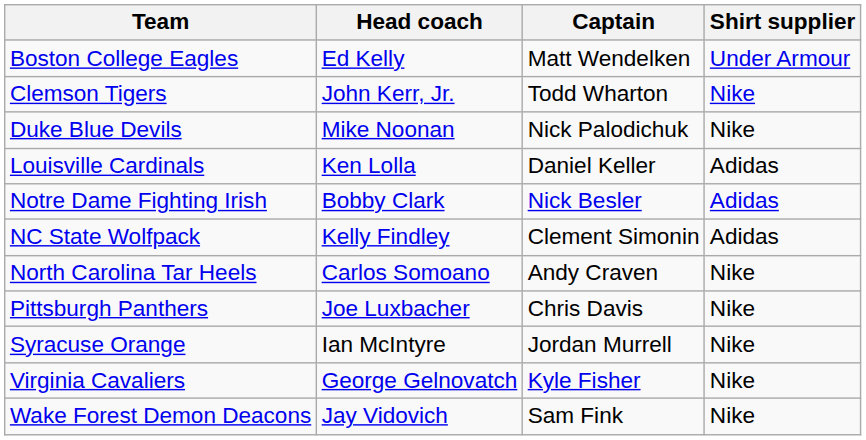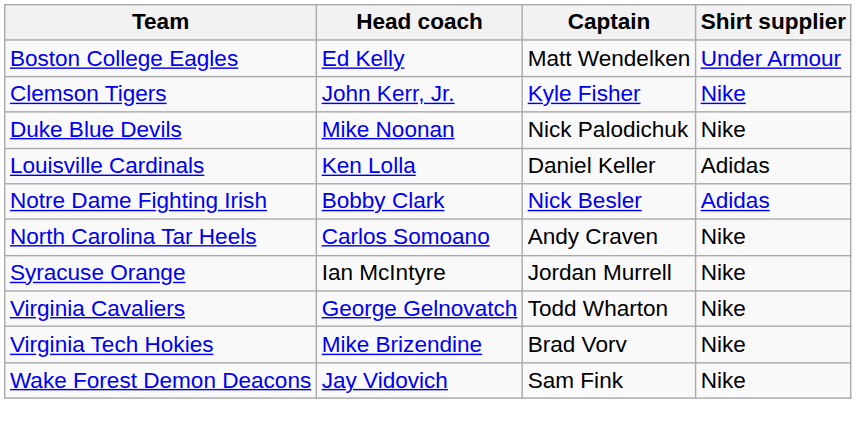Clemson Tigers | Captain: Todd Wharton -> Kyle Fisher
- row: NC State Wolfpack | Kelly Findley | Clement Simonin | Adidas
- row: Pittsburgh Panthers | Joe Luxbacher | Chris Davis | Nike
Virginia Cavaliers | Captain: Kyle Fisher -> Todd Wharton
+ row: Virginia Tech Hokies | Mike Brizendine | Brad Vorv | Nike
